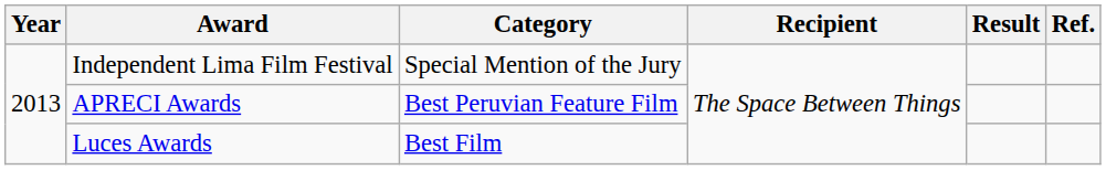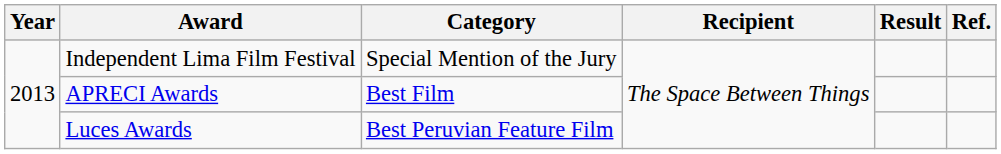APRECI Awards | Category: Best Peruvian Feature Film -> Best Film
Luces Awards | Category: Best Film -> Best Peruvian Feature Film
